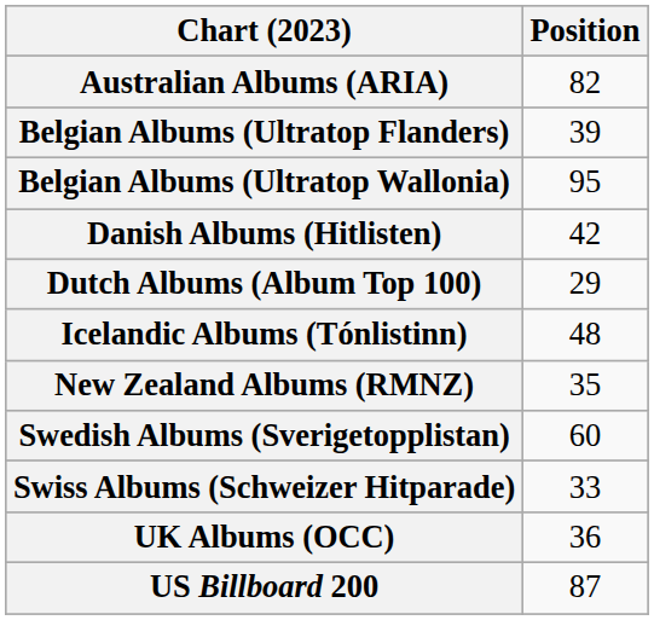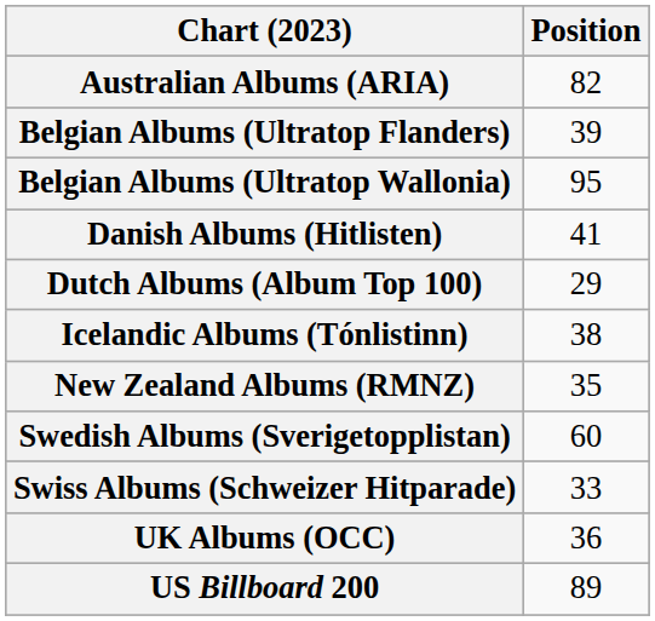Danish Albums (Hitlisten) | Position: 42 -> 41
Icelandic Albums (Tónlistinn) | Position: 48 -> 38
US Billboard 200 | Position: 87 -> 89
